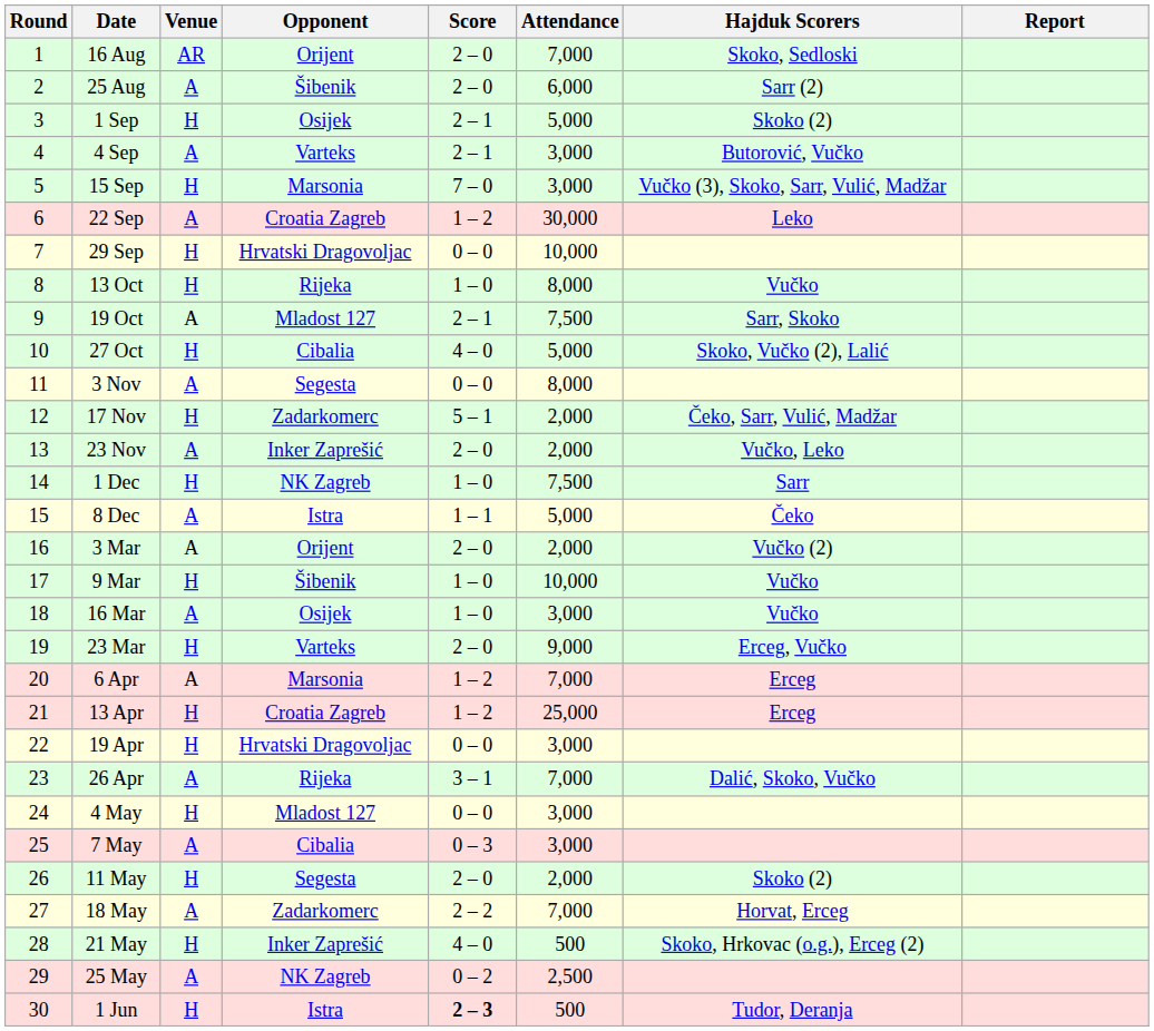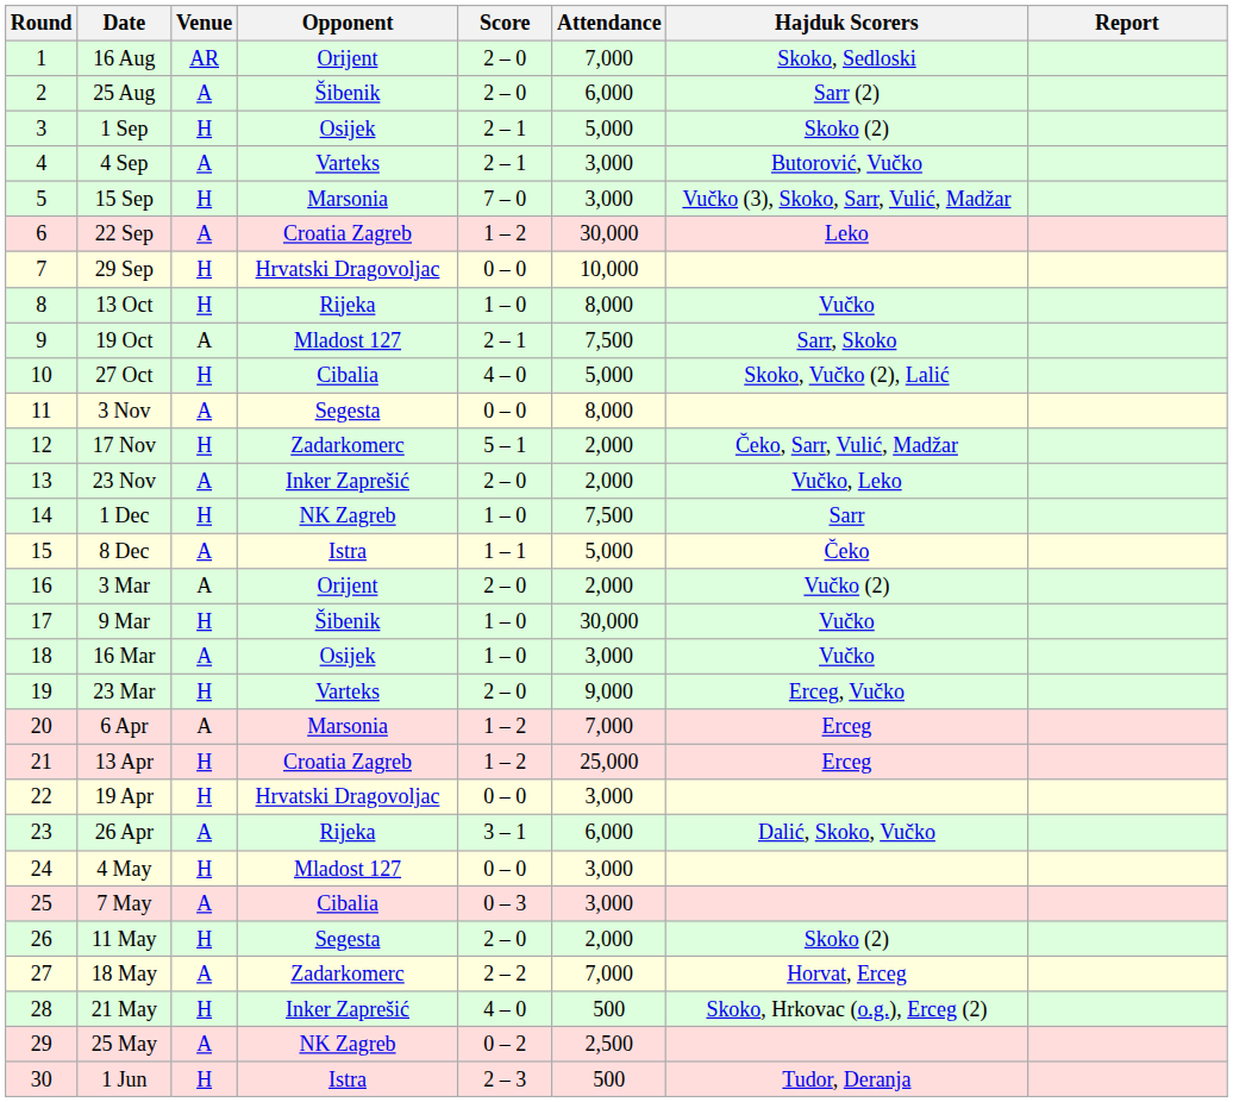9 Mar | Attendance: 10,000 -> 30,000
26 Apr | Attendance: 7,000 -> 6,000
1 Jun | Score: bold -> normal
